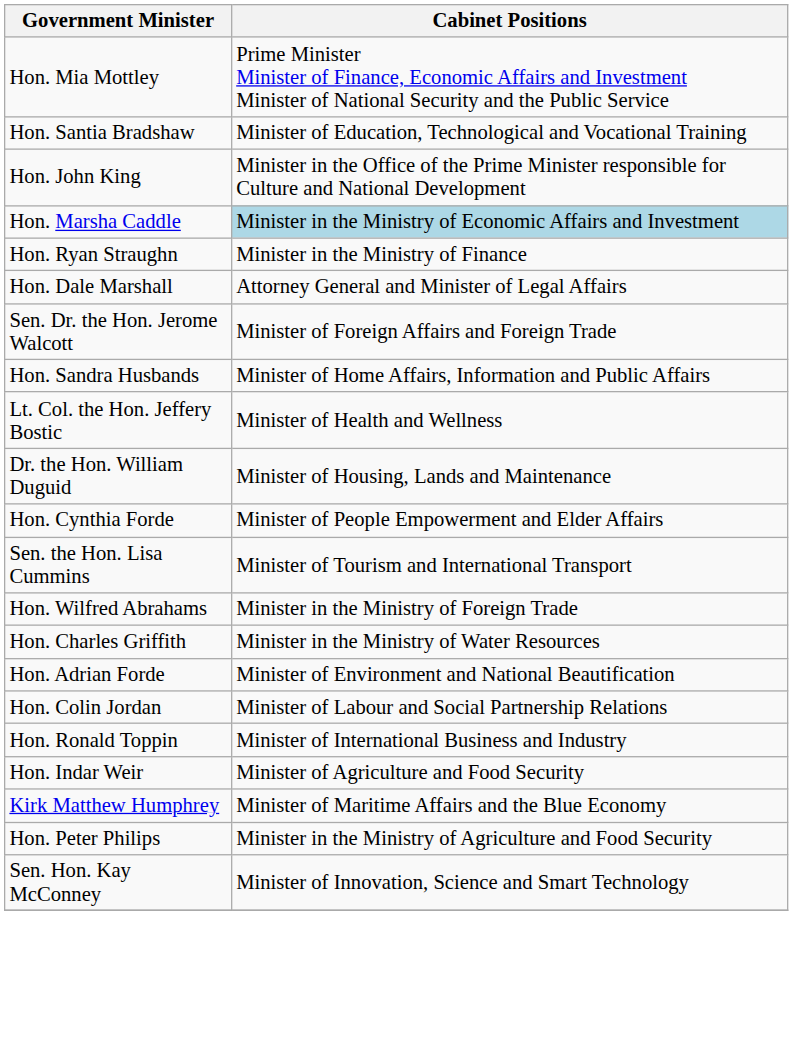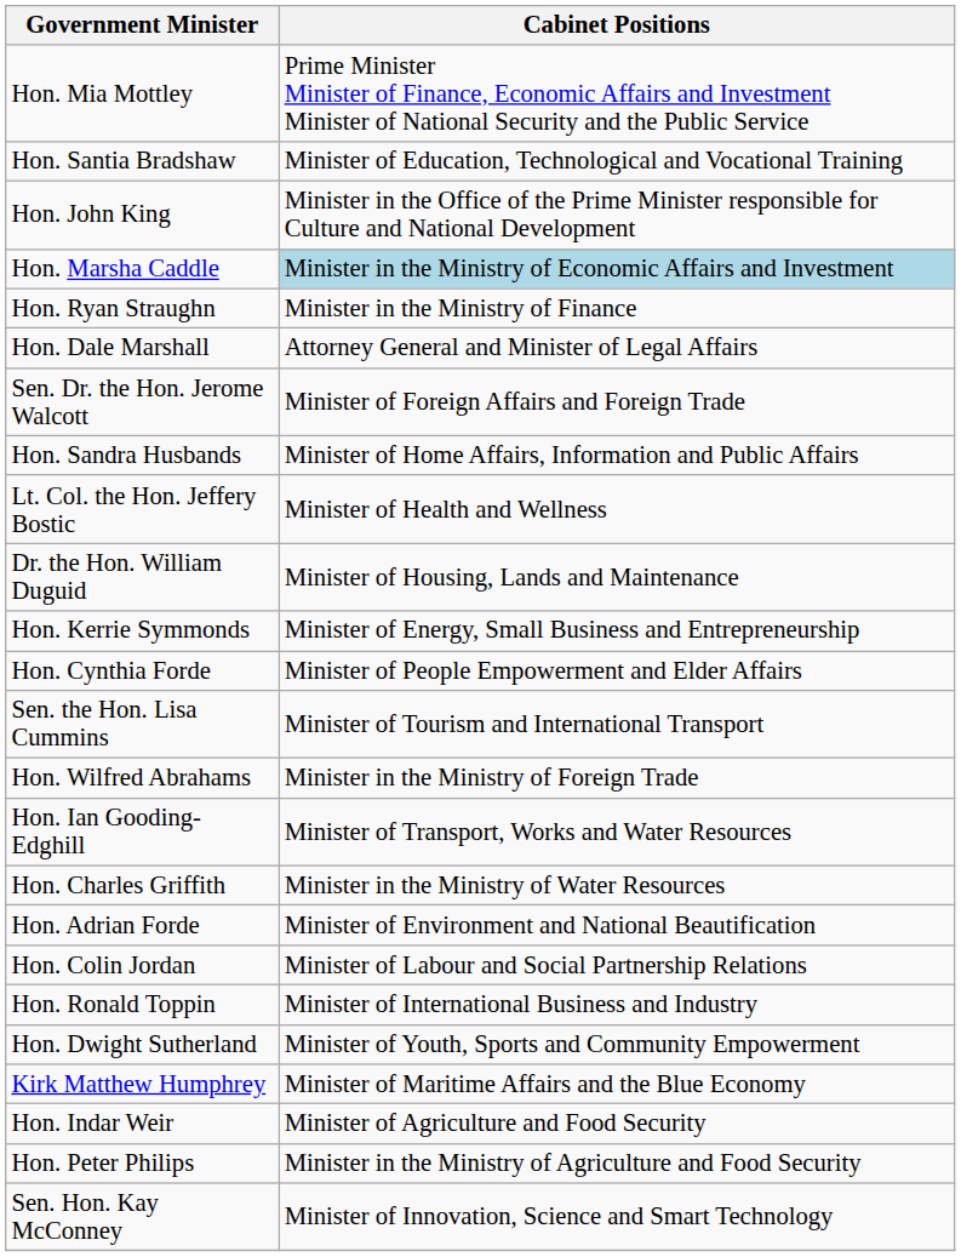+ row: Hon. Kerrie Symmonds | Minister of Energy, Small Business and Entrepreneurship
+ row: Hon. Ian Gooding-Edghill | Minister of Transport, Works and Water Resources
+ row: Hon. Dwight Sutherland | Minister of Youth, Sports and Community Empowerment
rows swapped: Kirk Matthew Humphrey <-> Hon. Indar Weir
